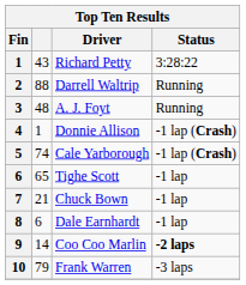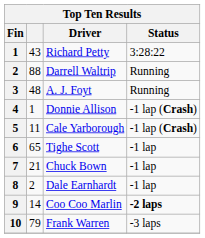Cale Yarborough | column 2: 74 -> 11
Dale Earnhardt | column 2: 6 -> 2
